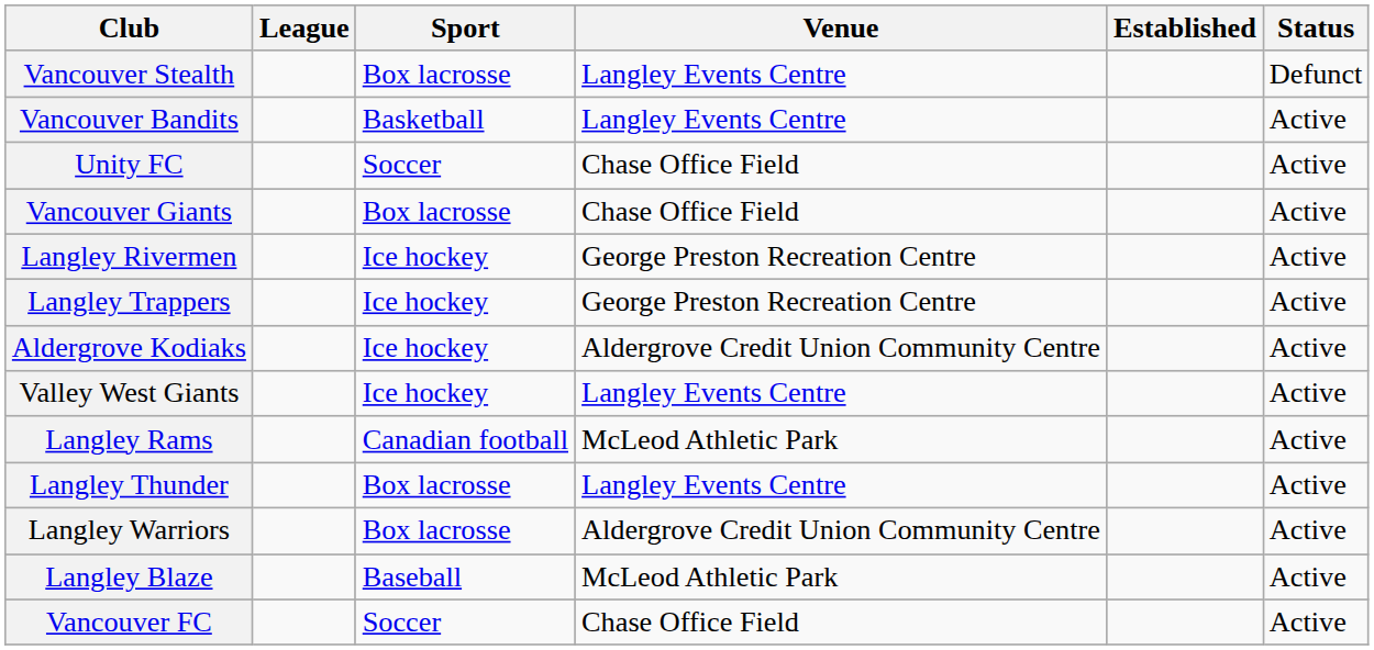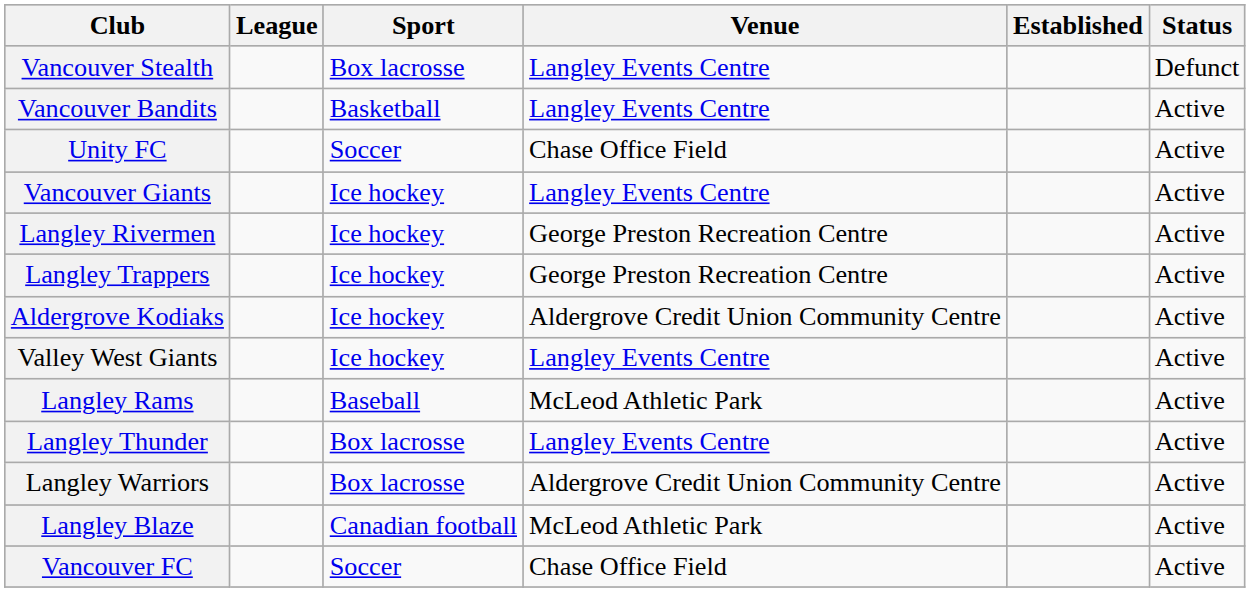Vancouver Giants | Sport: Box lacrosse -> Ice hockey
Vancouver Giants | Venue: Chase Office Field -> Langley Events Centre
Langley Rams | Sport: Canadian football -> Baseball
Langley Blaze | Sport: Baseball -> Canadian football
